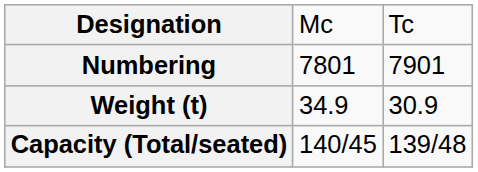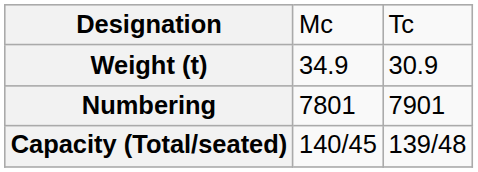rows swapped: Numbering <-> Weight (t)
